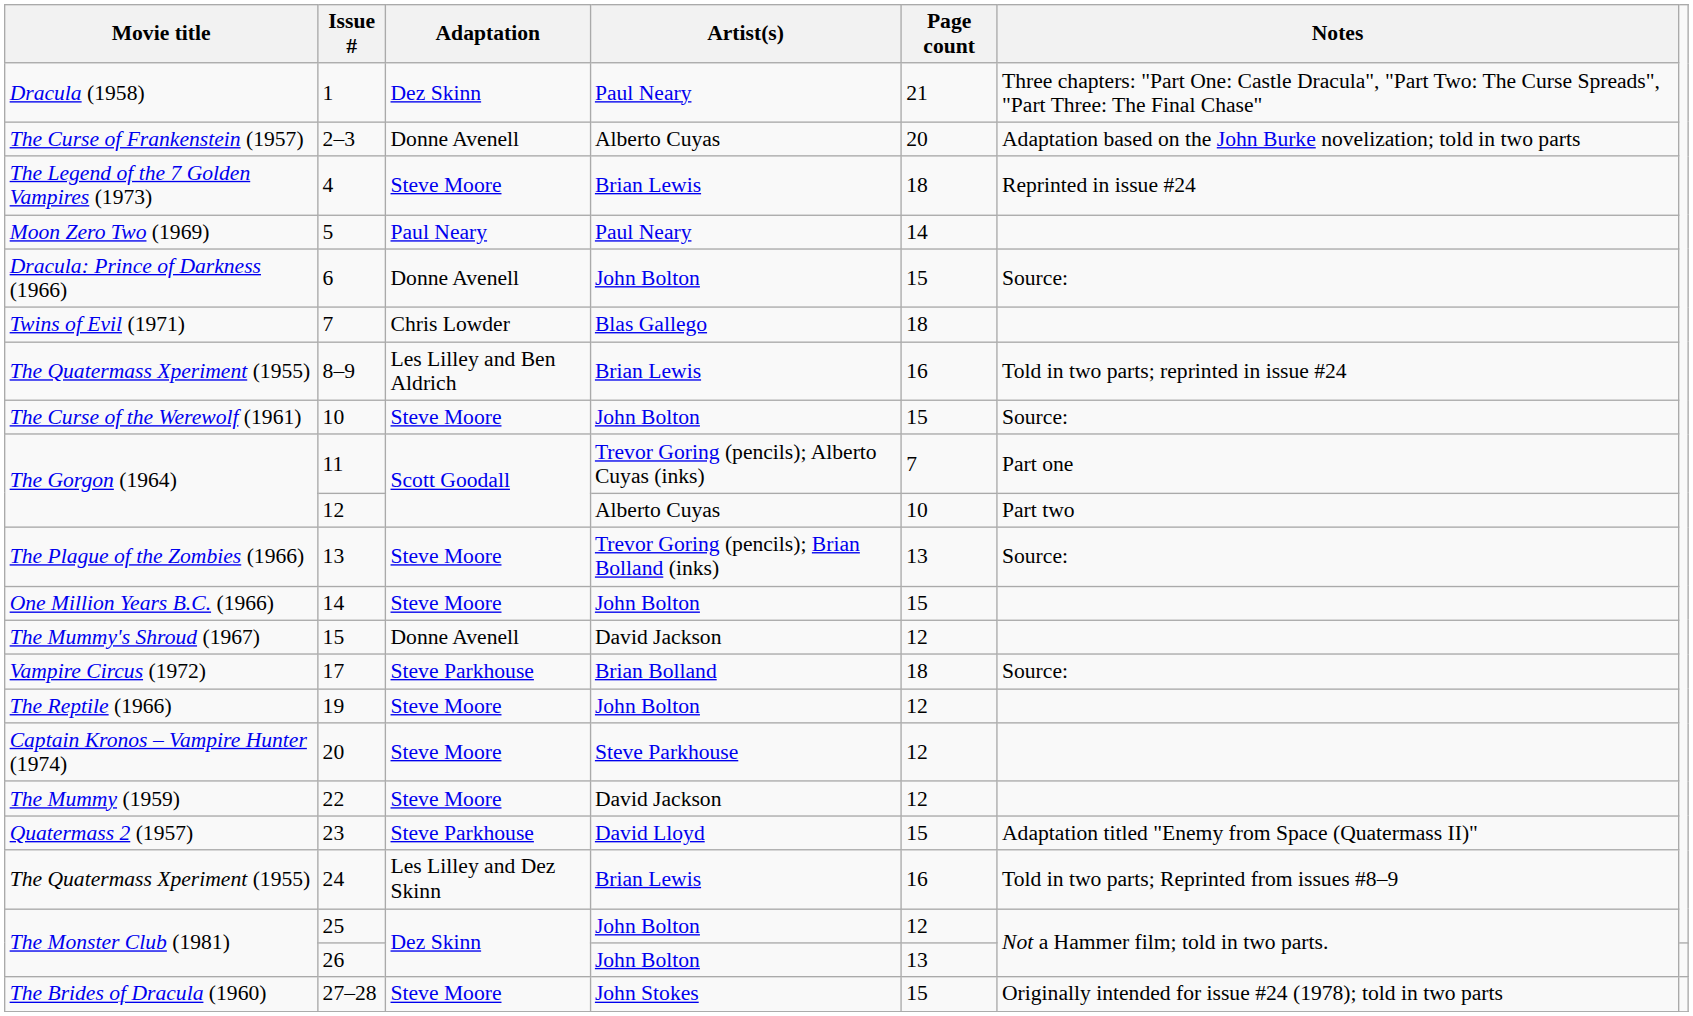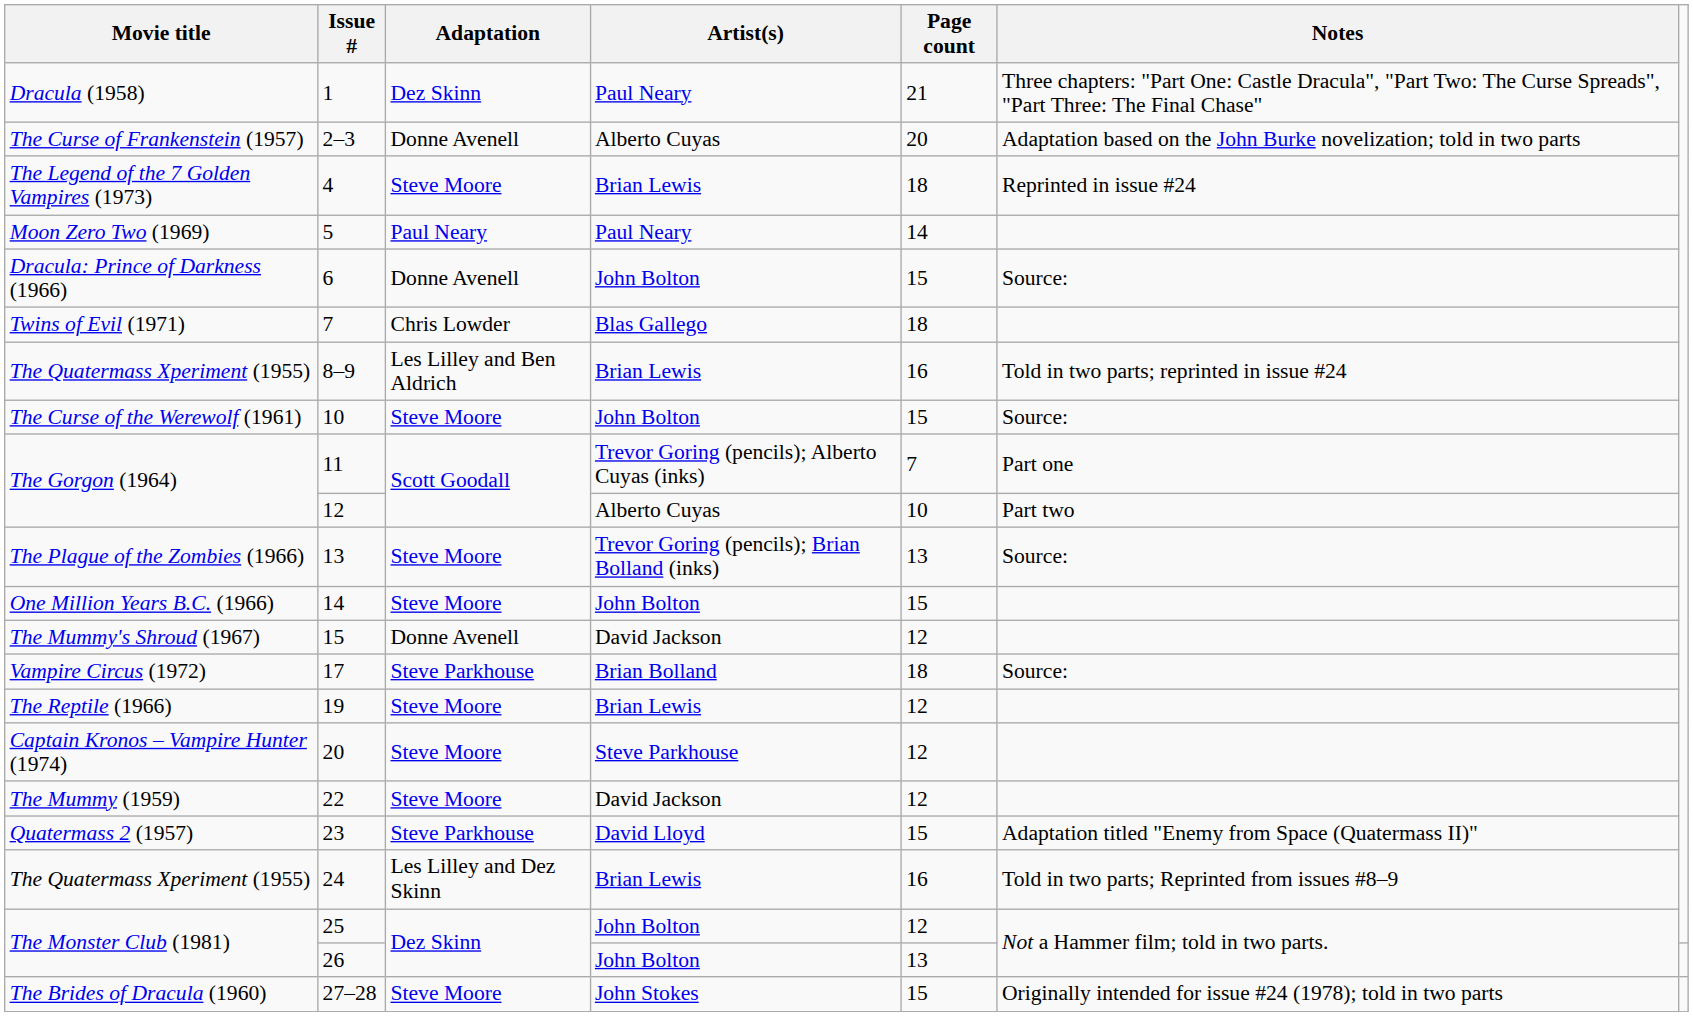19 | Artist(s): John Bolton -> Brian Lewis
